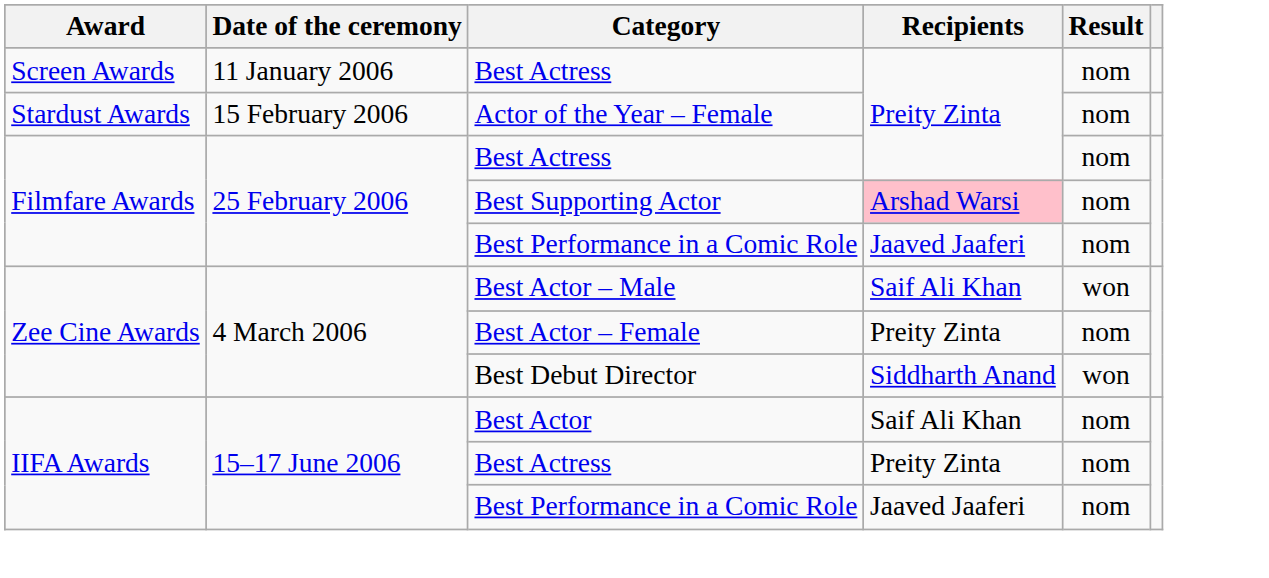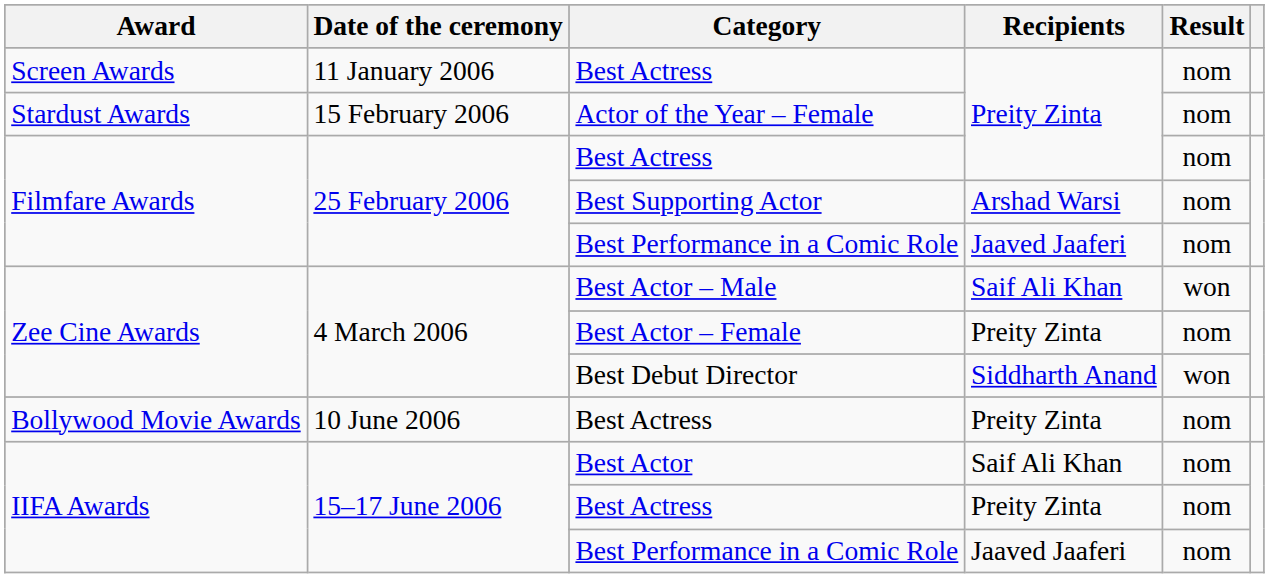Best Supporting Actor | Recipients: pink background -> no background
+ row: Bollywood Movie Awards | 10 June 2006 | Best Actress | Preity Zinta | nom
